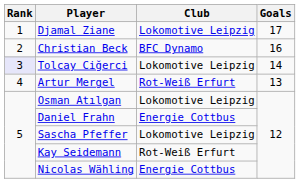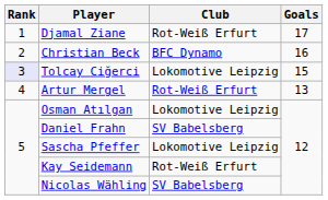Djamal Ziane | Club: Lokomotive Leipzig -> Rot-Weiß Erfurt
Tolcay Ciğerci | Goals: 14 -> 15
Daniel Frahn | Club: Energie Cottbus -> SV Babelsberg
Nicolas Wähling | Club: Energie Cottbus -> SV Babelsberg
